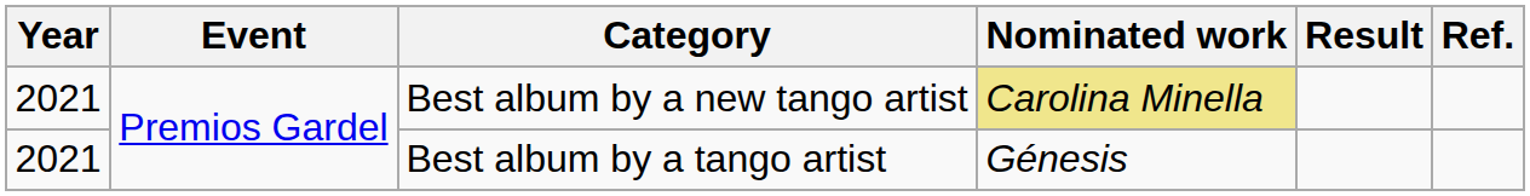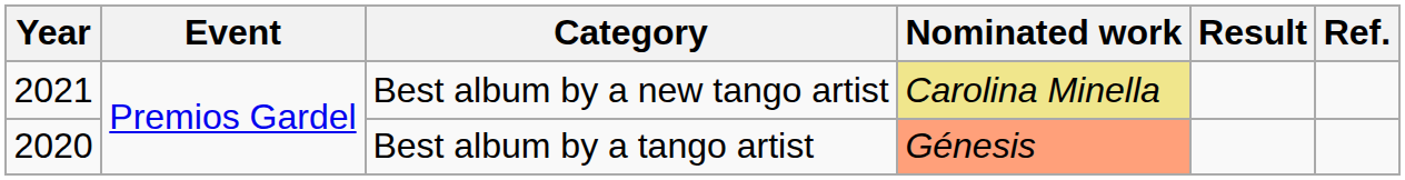Best album by a tango artist | Year: 2021 -> 2020
Best album by a tango artist | Nominated work: no background -> lightsalmon background
